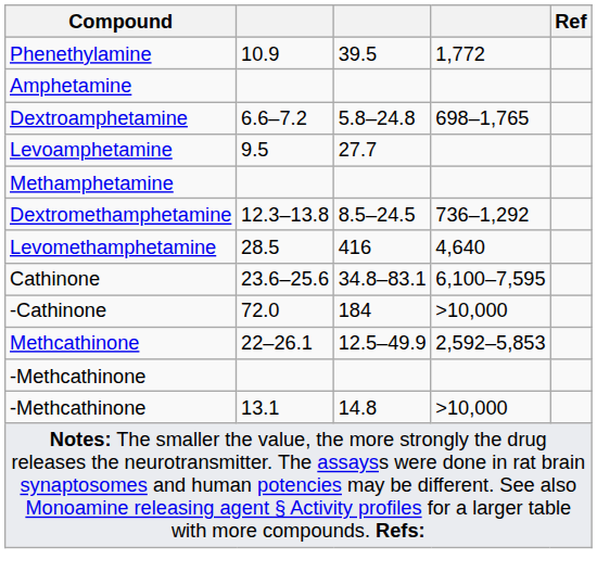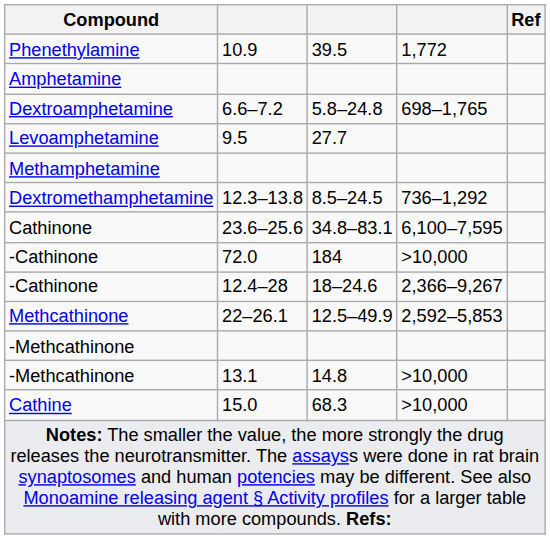- row: Levomethamphetamine | 28.5 | 416 | 4,640
+ row: -Cathinone | 12.4–28 | 18–24.6 | 2,366–9,267
+ row: Cathine | 15.0 | 68.3 | >10,000
